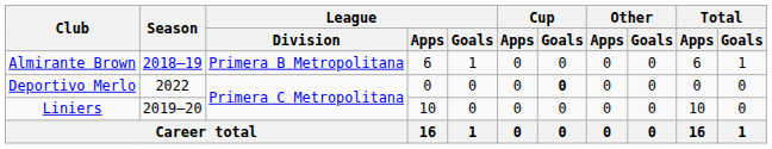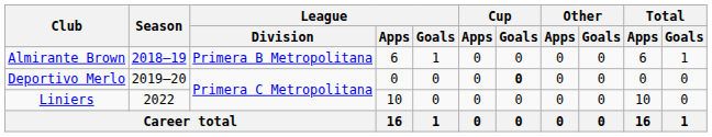Deportivo Merlo | Season: 2022 -> 2019–20
Liniers | Season: 2019–20 -> 2022
